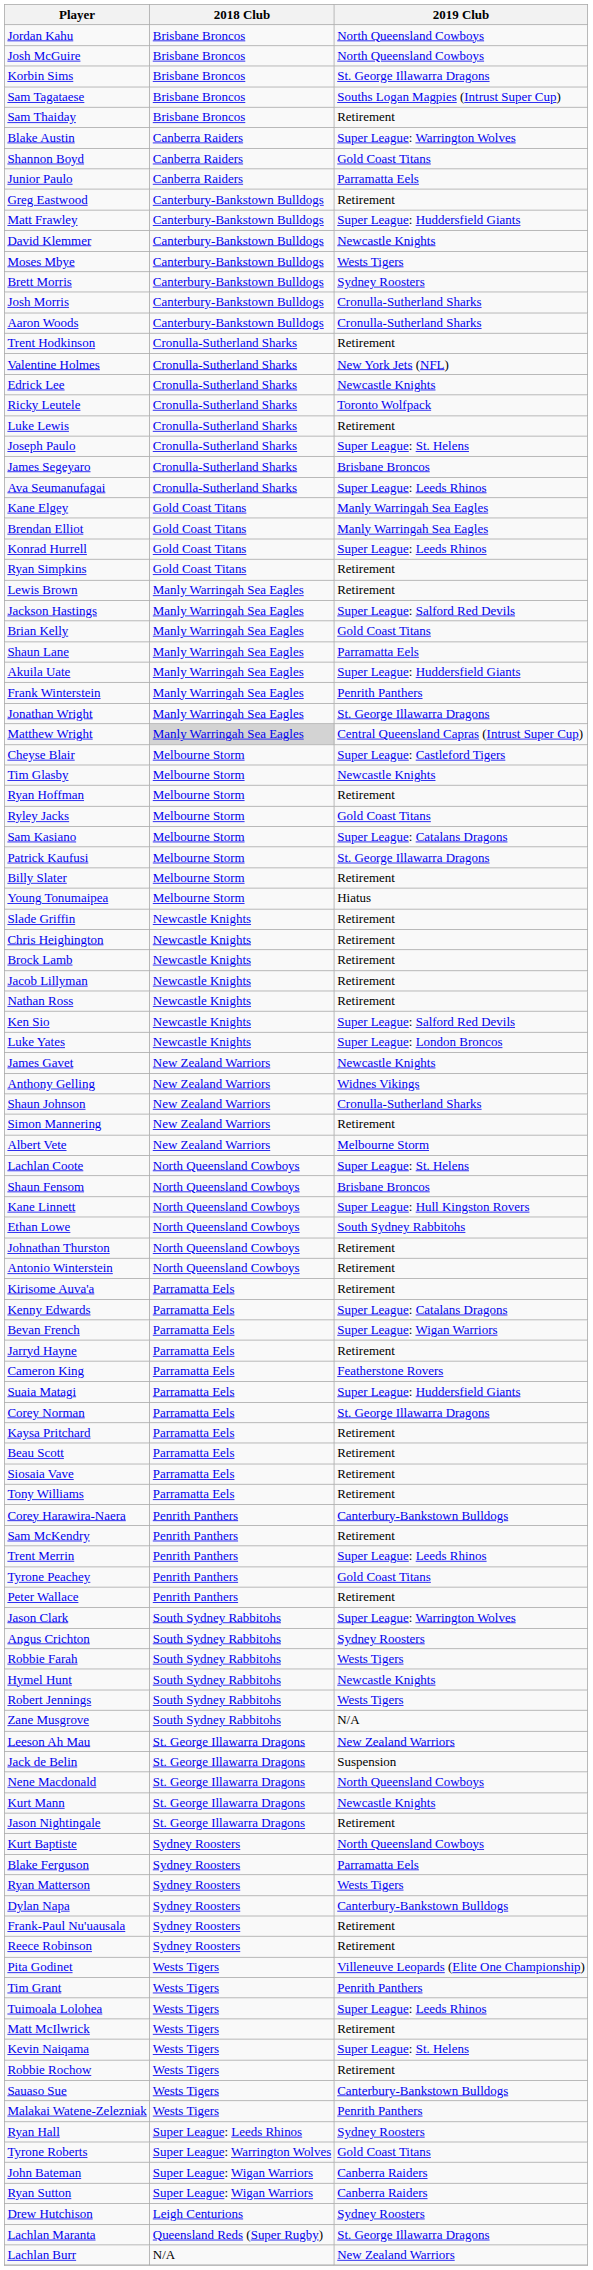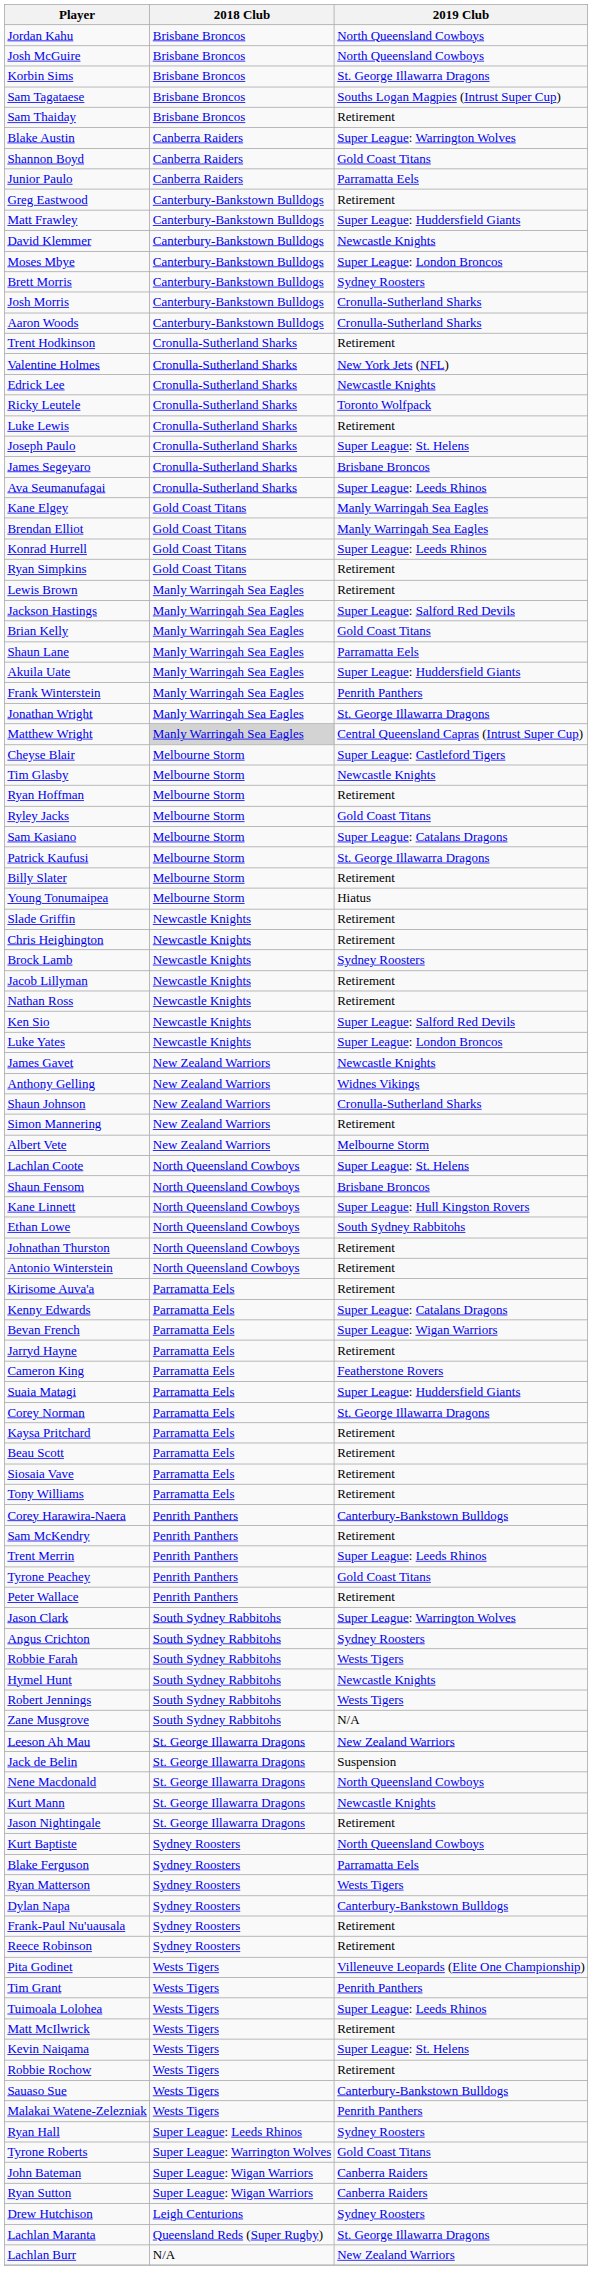Moses Mbye | 2019 Club: Wests Tigers -> Super League: London Broncos
Brock Lamb | 2019 Club: Retirement -> Sydney Roosters
